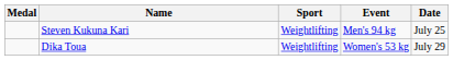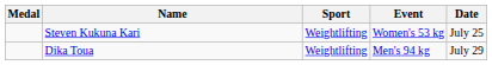Steven Kukuna Kari | Event: Men's 94 kg -> Women's 53 kg
Dika Toua | Event: Women's 53 kg -> Men's 94 kg
